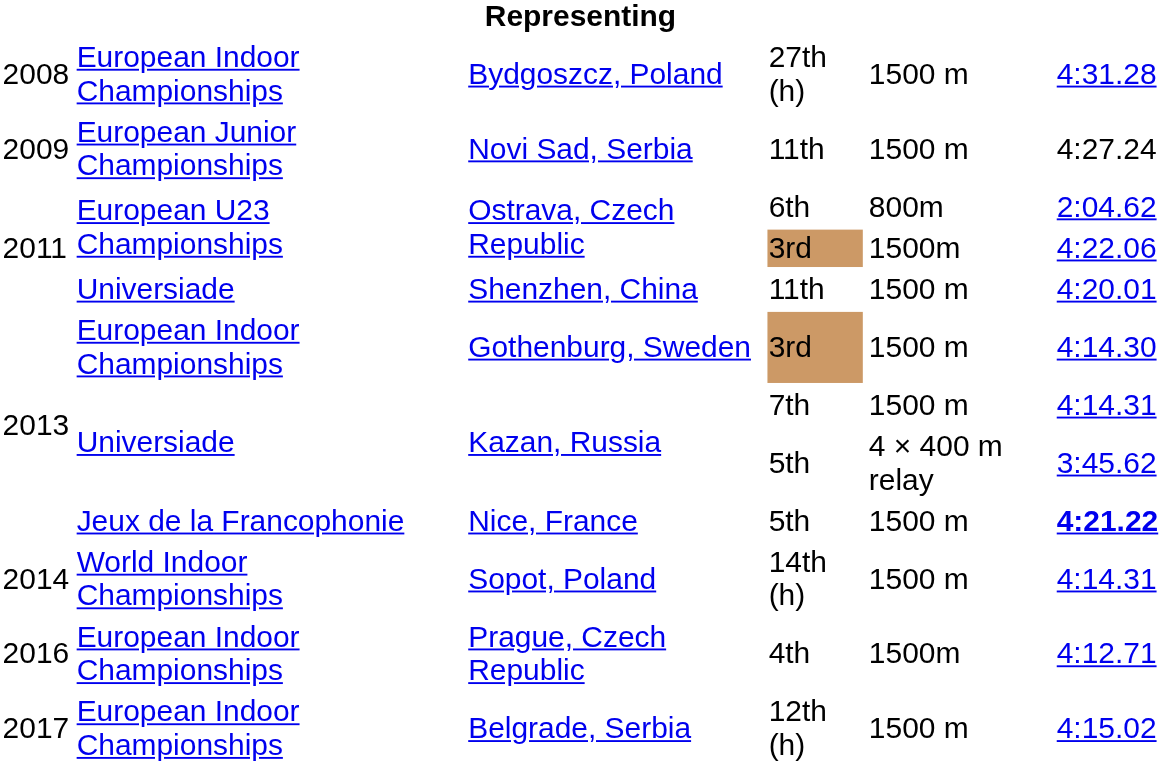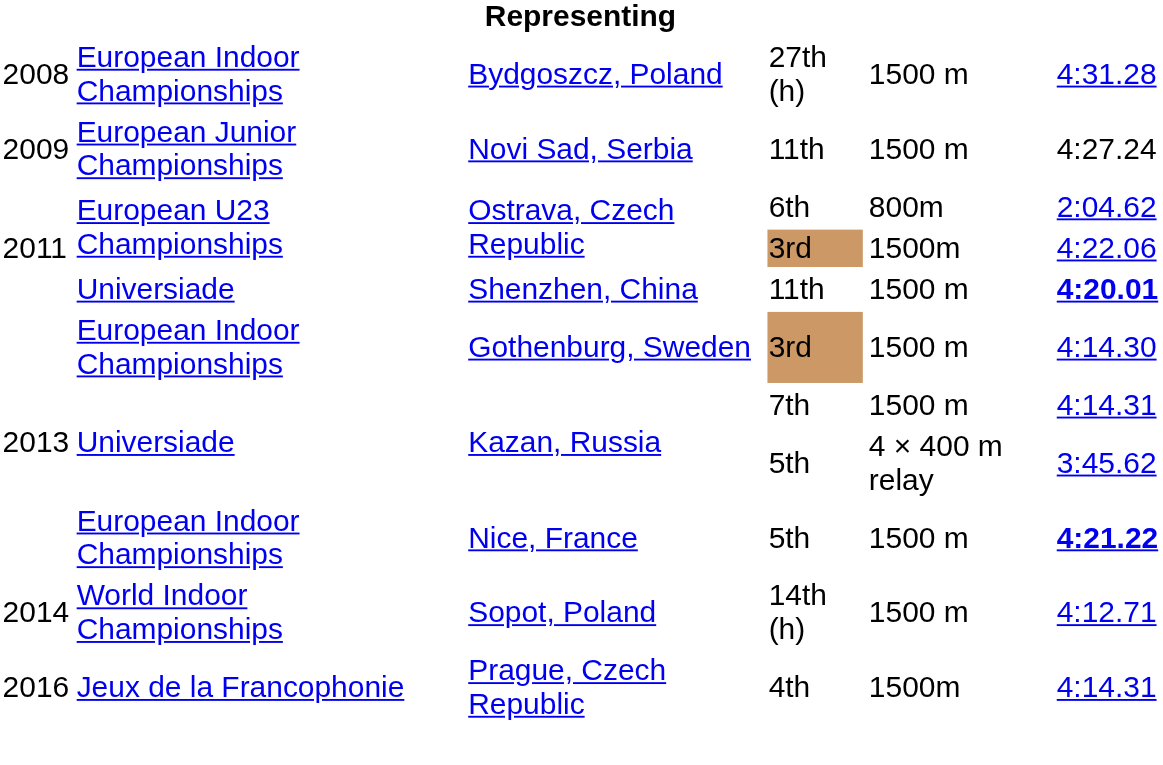Shenzhen, China | column 6: normal -> bold
Nice, France | column 2: Jeux de la Francophonie -> European Indoor Championships
Sopot, Poland | column 6: 4:14.31 -> 4:12.71
Prague, Czech Republic | column 2: European Indoor Championships -> Jeux de la Francophonie
Prague, Czech Republic | column 6: 4:12.71 -> 4:14.31
- row: 2017 | European Indoor Championships | Belgrade, Serbia | 12th (h) | 1500 m | 4:15.02
